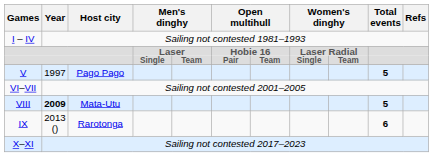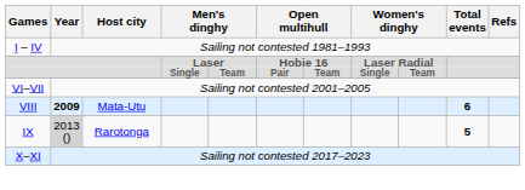- row: V | 1997 | Pago Pago | 5
VIII | Total events: 5 -> 6
IX | Year: no background -> lightgrey background
IX | Total events: 6 -> 5
